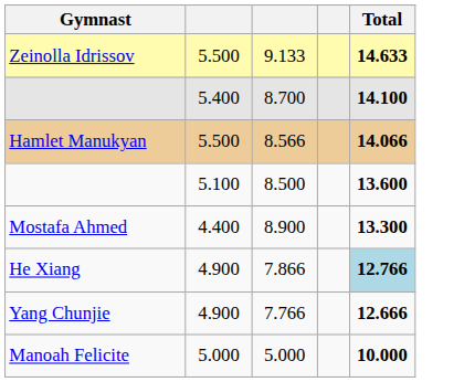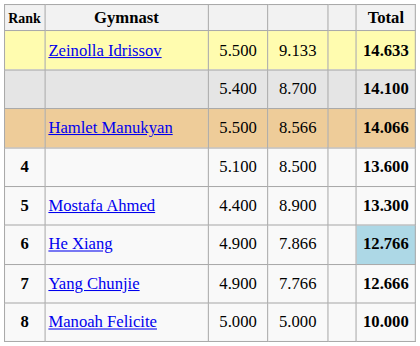+ column: Rank | 4 | 5 | 6 | 7 | 8
